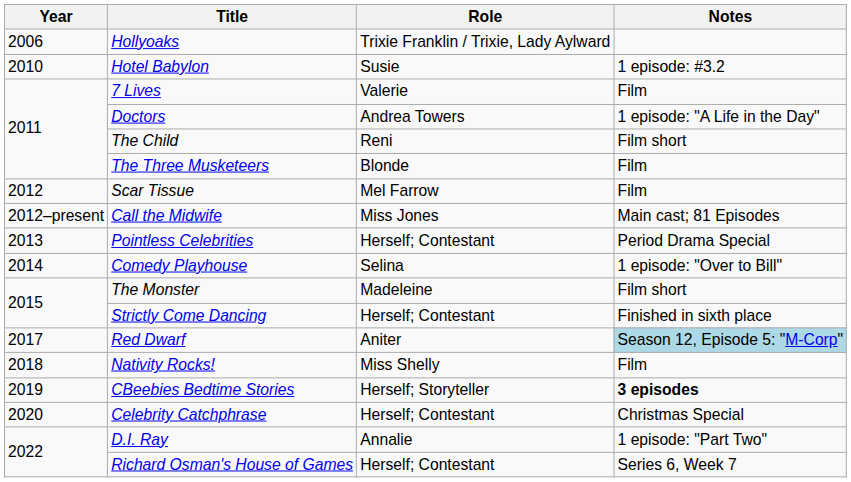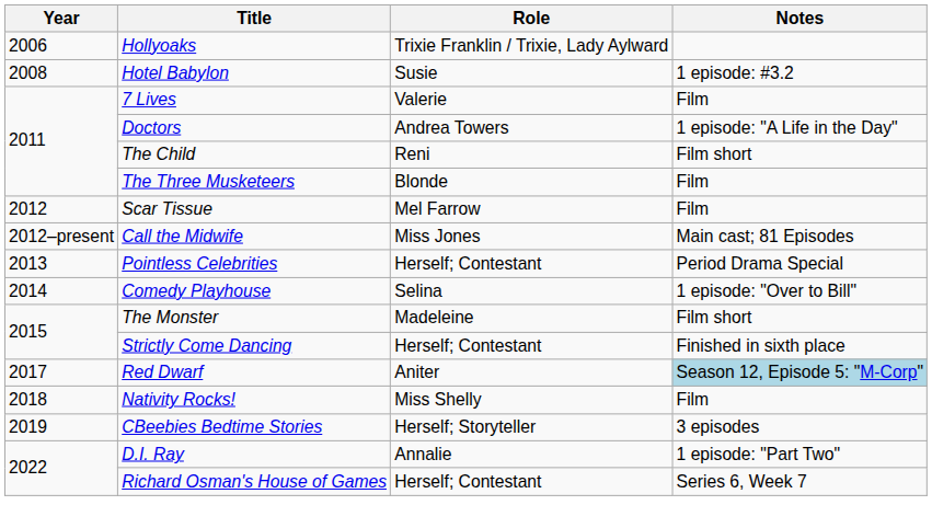Hotel Babylon | Year: 2010 -> 2008
CBeebies Bedtime Stories | Notes: bold -> normal
- row: 2020 | Celebrity Catchphrase | Herself; Contestant | Christmas Special
